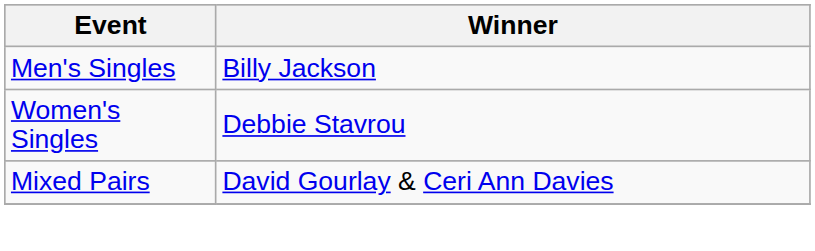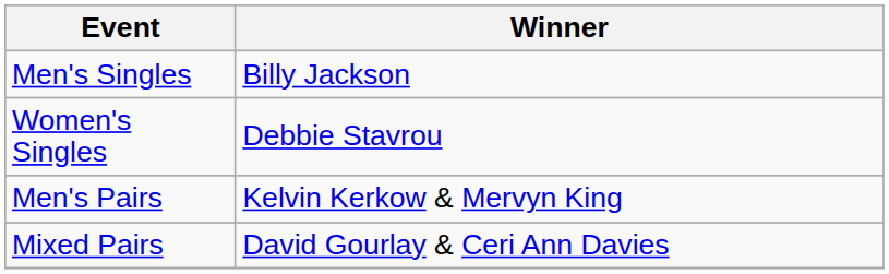+ row: Men's Pairs | Kelvin Kerkow & Mervyn King
